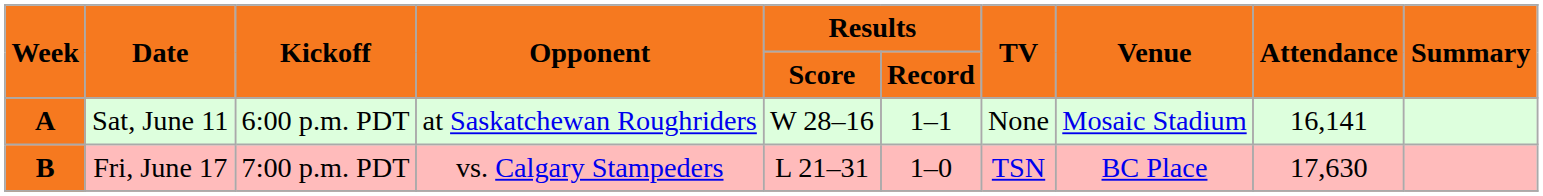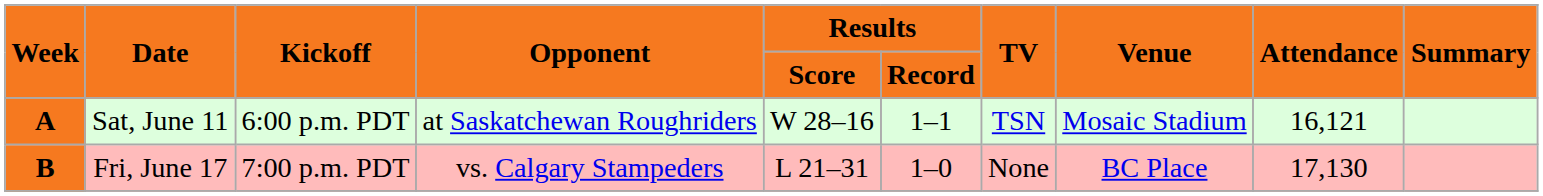Sat, June 11 | TV: None -> TSN
Sat, June 11 | Attendance: 16,141 -> 16,121
Fri, June 17 | TV: TSN -> None
Fri, June 17 | Attendance: 17,630 -> 17,130
